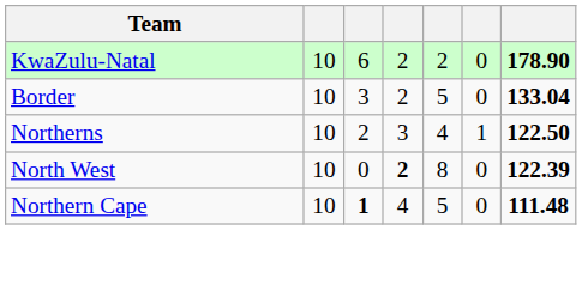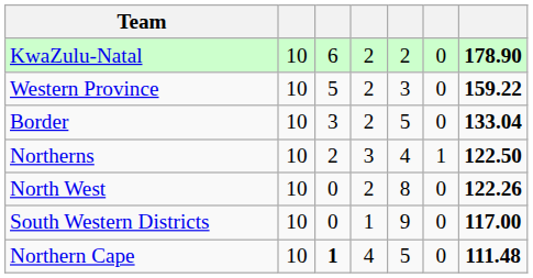+ row: Western Province | 10 | 5 | 2 | 3 | 0 | 159.22
North West | column 4: bold -> normal
North West | column 7: 122.39 -> 122.26
+ row: South Western Districts | 10 | 0 | 1 | 9 | 0 | 117.00
